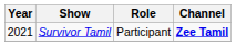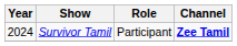Survivor Tamil | Year: 2021 -> 2024
